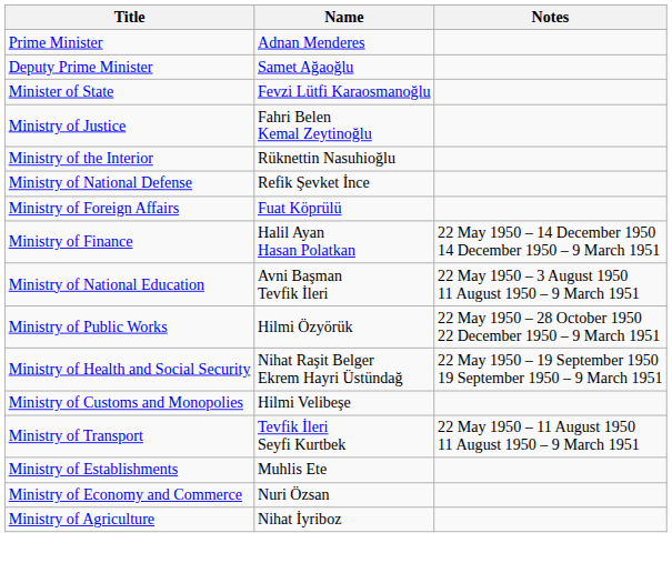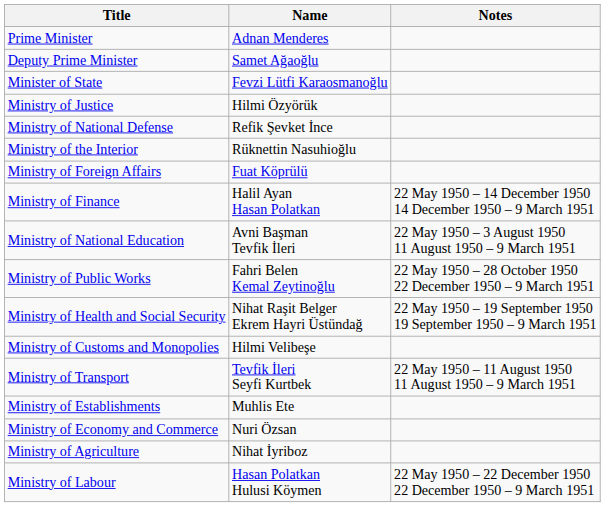Ministry of Justice | Name: Fahri Belen Kemal Zeytinoğlu -> Hilmi Özyörük
rows swapped: Ministry of National Defense <-> Ministry of the Interior
Ministry of Public Works | Name: Hilmi Özyörük -> Fahri Belen Kemal Zeytinoğlu
+ row: Ministry of Labour | Hasan Polatkan Hulusi Köymen | 22 May 1950 – 22 December 1950 22 December 1950 – 9 March 1951
